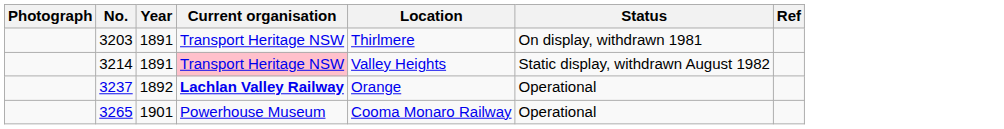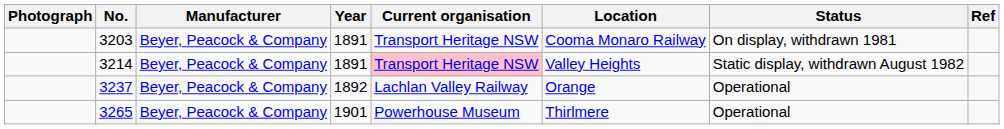+ column: Manufacturer | Beyer, Peacock & Company | Beyer, Peacock & Company | Beyer, Peacock & Company | Beyer, Peacock & Company
3203 | Location: Thirlmere -> Cooma Monaro Railway
3237 | Current organisation: bold -> normal
3265 | Location: Cooma Monaro Railway -> Thirlmere
